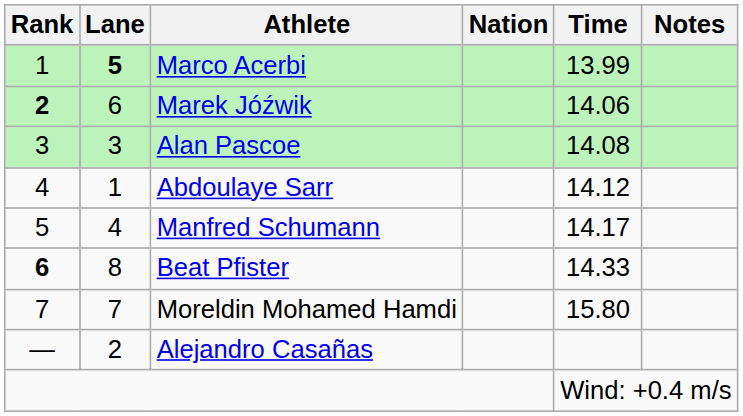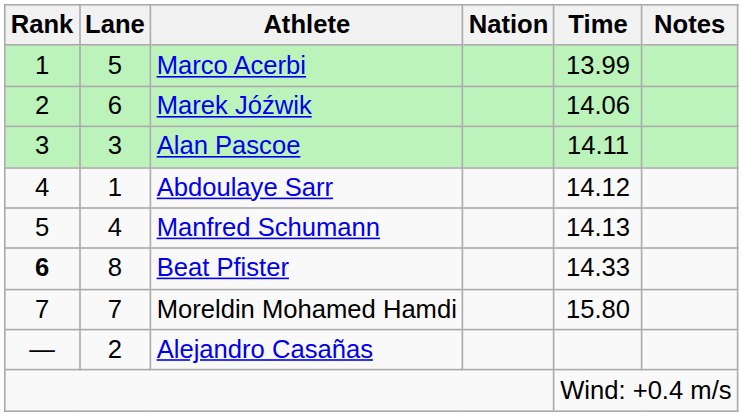Marco Acerbi | Lane: bold -> normal
Marek Jóźwik | Rank: bold -> normal
Alan Pascoe | Time: 14.08 -> 14.11
Manfred Schumann | Time: 14.17 -> 14.13
